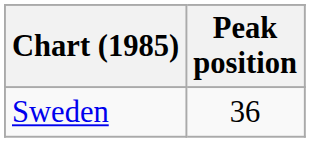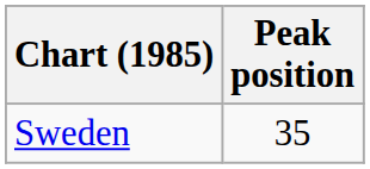Sweden | Peak position: 36 -> 35
